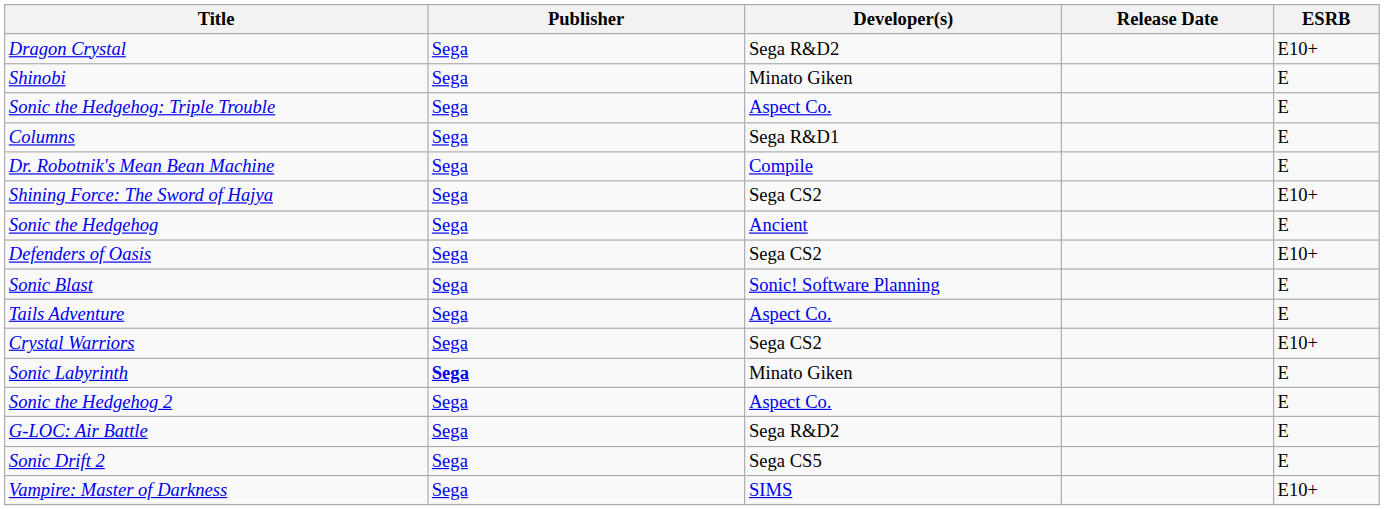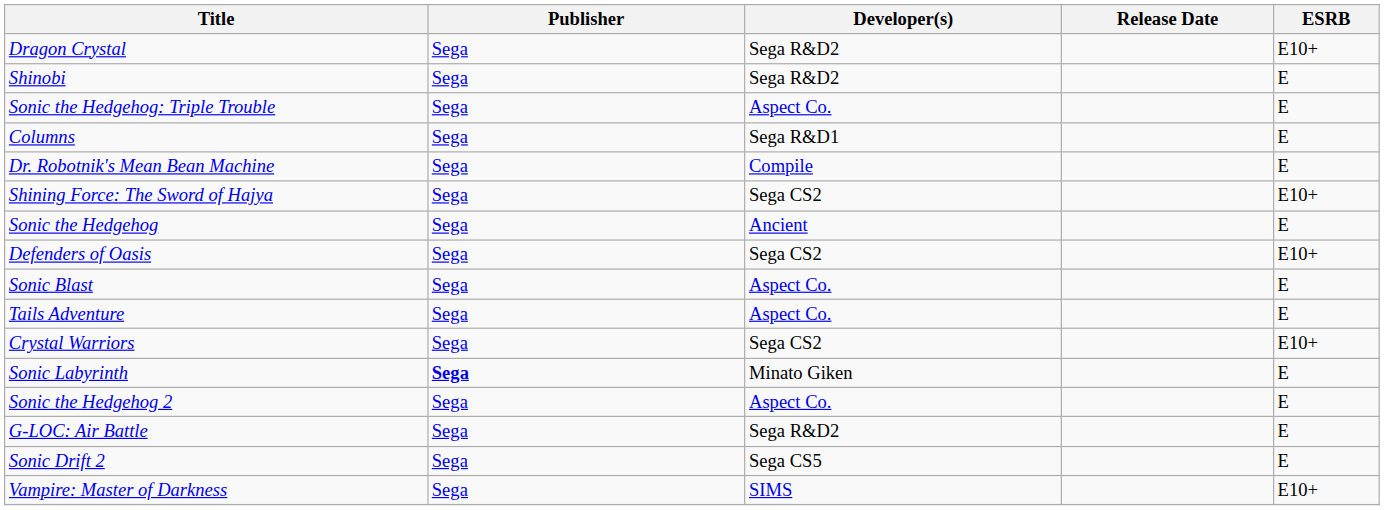Shinobi | Developer(s): Minato Giken -> Sega R&D2
Sonic Blast | Developer(s): Sonic! Software Planning -> Aspect Co.
